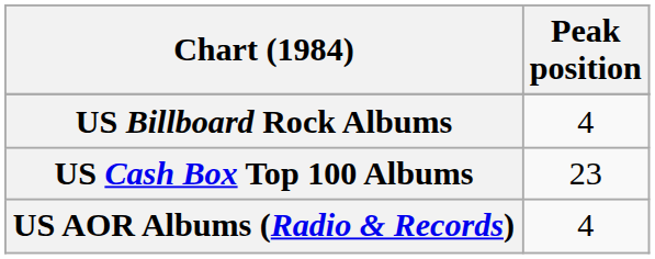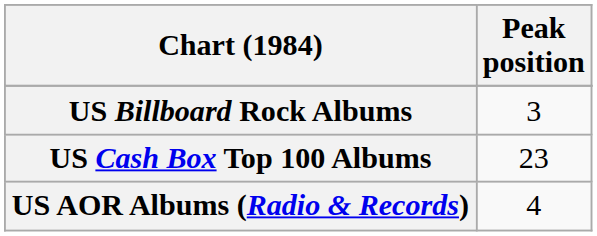US Billboard Rock Albums | Peak position: 4 -> 3
